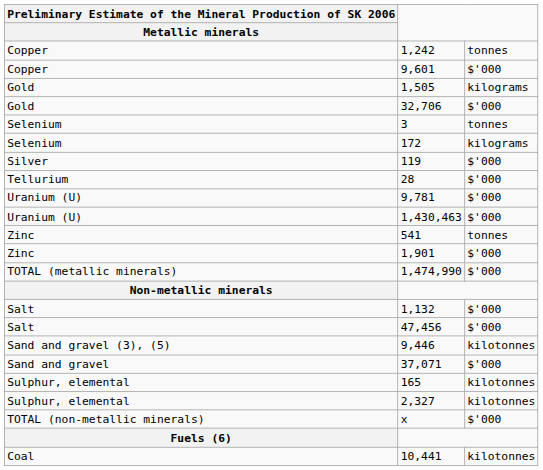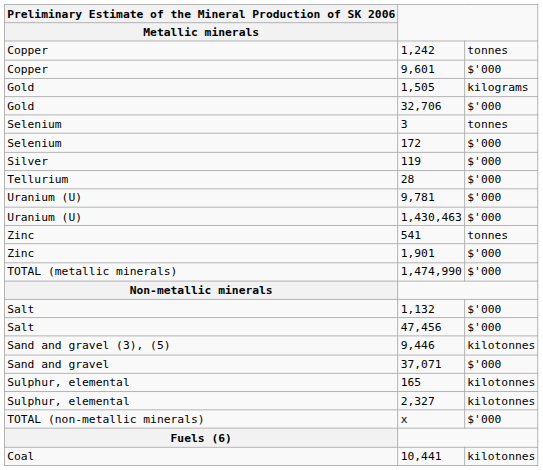172 | column 3: kilograms -> $'000
